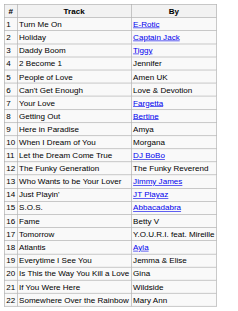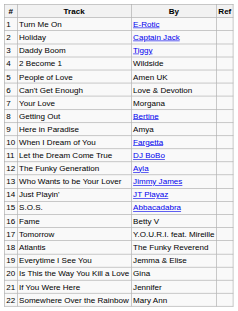+ column: Ref
2 Become 1 | By: Jennifer -> Wildside
Your Love | By: Fargetta -> Morgana
When I Dream of You | By: Morgana -> Fargetta
The Funky Generation | By: The Funky Reverend -> Ayla
Atlantis | By: Ayla -> The Funky Reverend
If You Were Here | By: Wildside -> Jennifer
